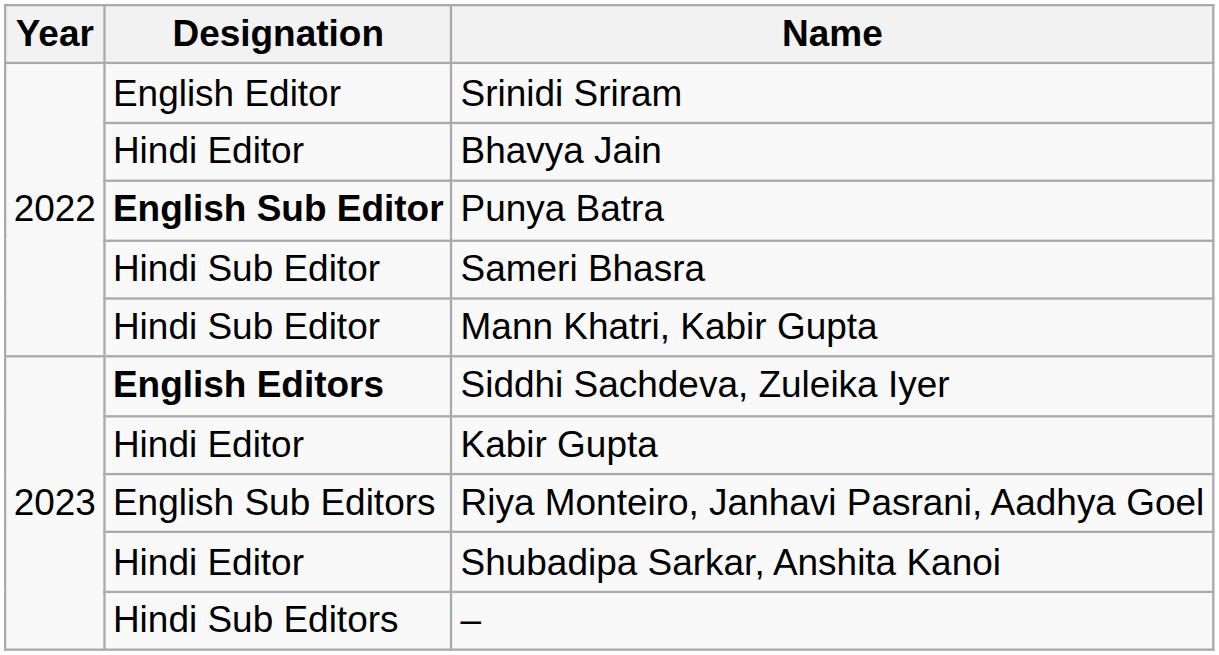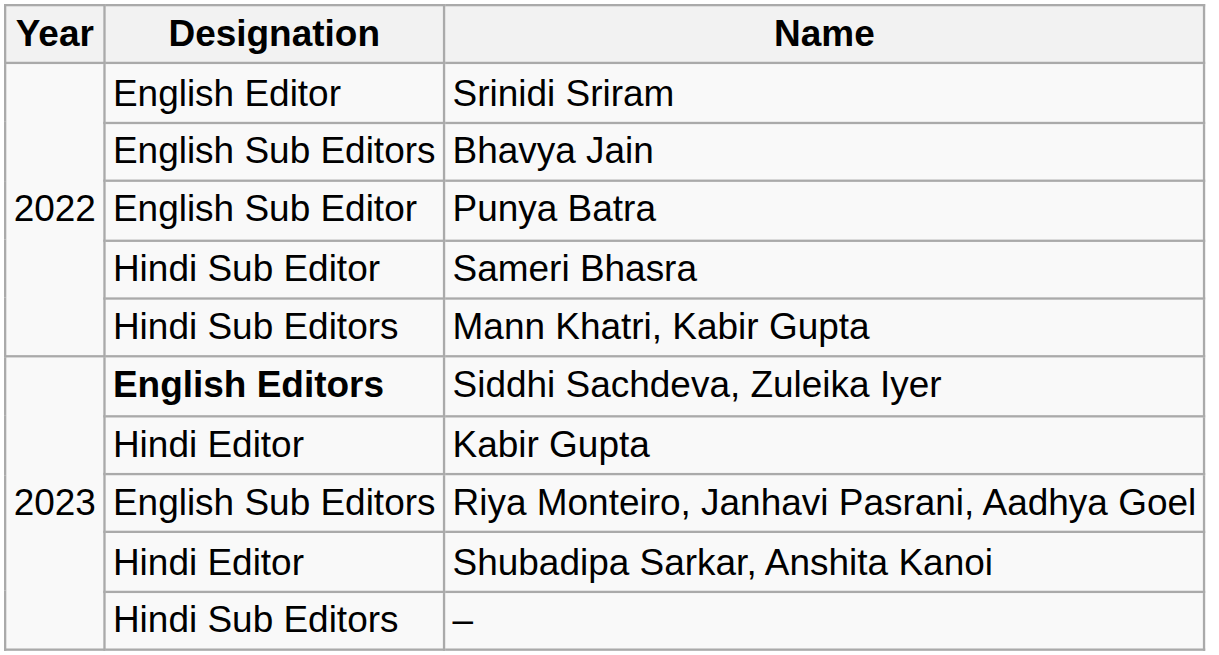Bhavya Jain | Designation: Hindi Editor -> English Sub Editors
Punya Batra | Designation: bold -> normal
Mann Khatri, Kabir Gupta | Designation: Hindi Sub Editor -> Hindi Sub Editors
